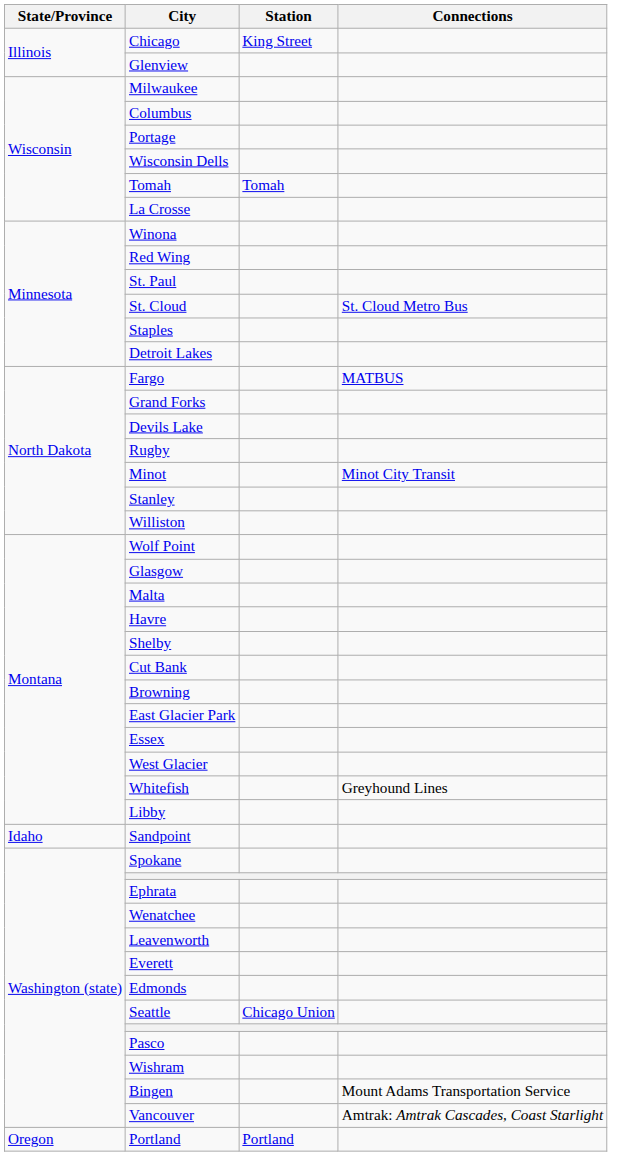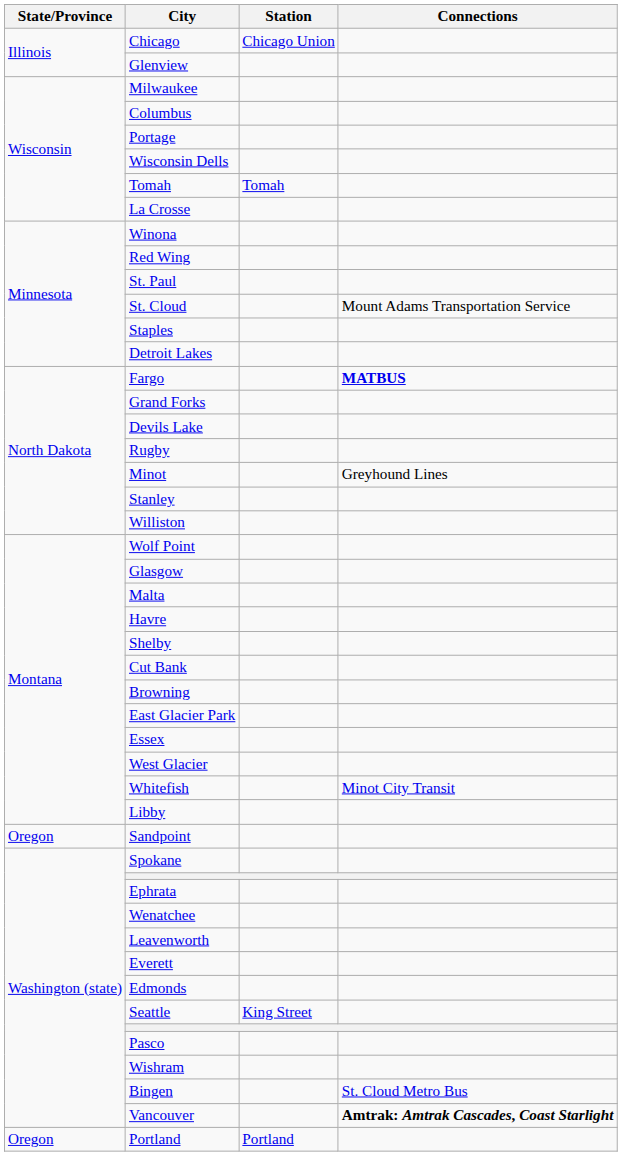Chicago | Station: King Street -> Chicago Union
St. Cloud | Connections: St. Cloud Metro Bus -> Mount Adams Transportation Service
Fargo | Connections: normal -> bold
Minot | Connections: Minot City Transit -> Greyhound Lines
Whitefish | Connections: Greyhound Lines -> Minot City Transit
Sandpoint | State/Province: Idaho -> Oregon
Seattle | Station: Chicago Union -> King Street
Bingen | Connections: Mount Adams Transportation Service -> St. Cloud Metro Bus
Vancouver | Connections: normal -> bold
